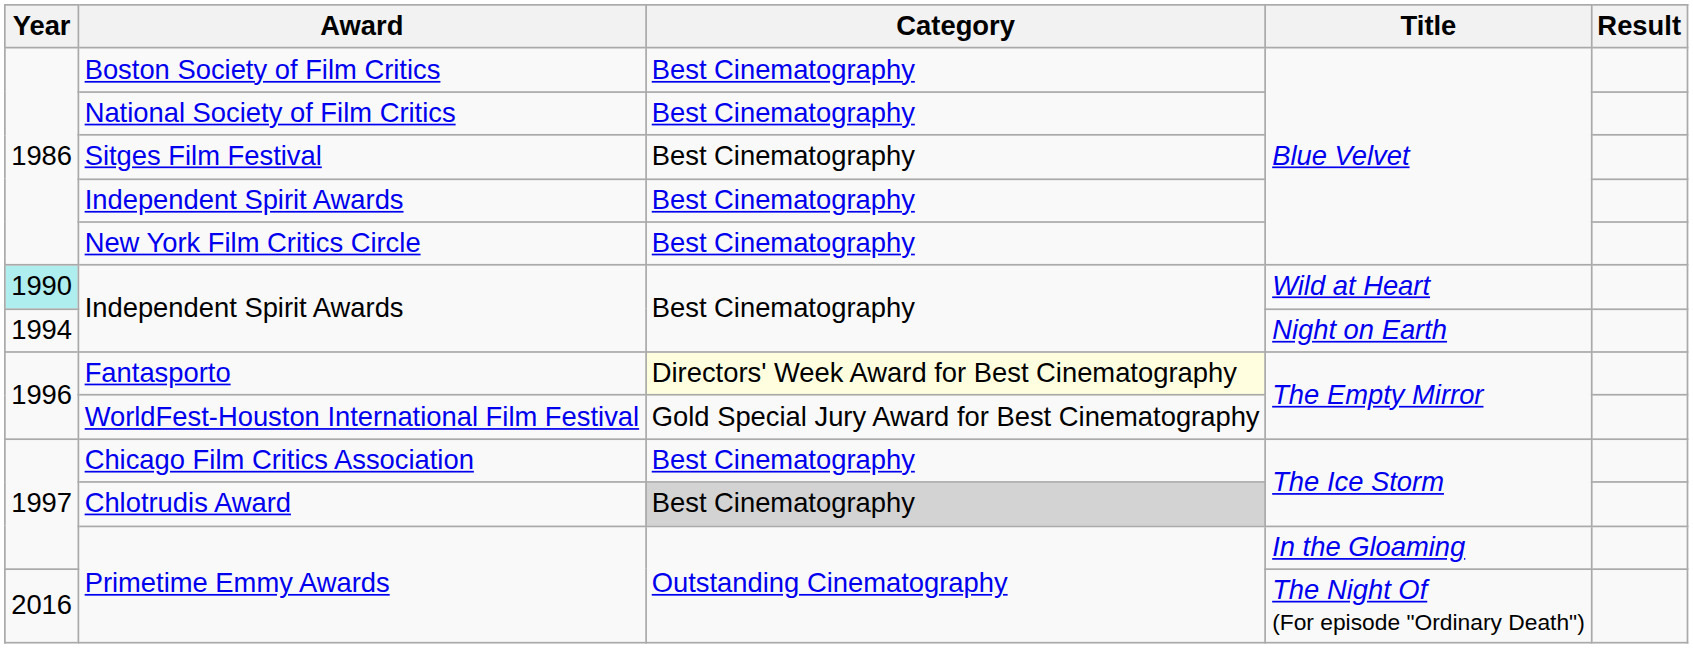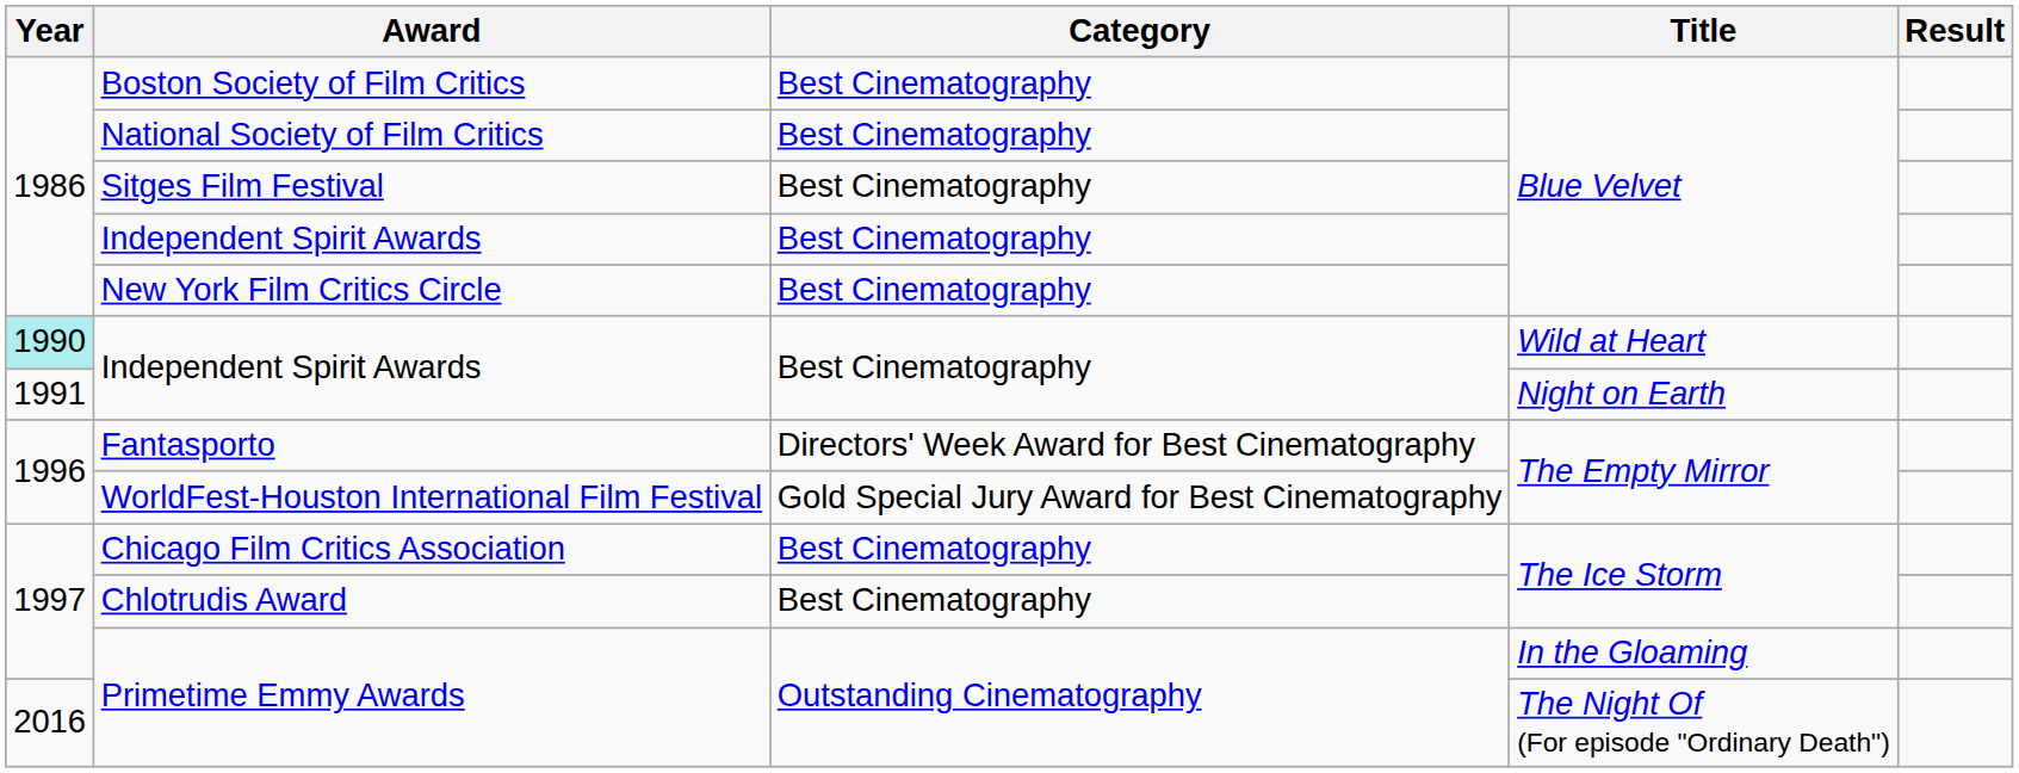Independent Spirit Awards / Night on Earth | Year: 1994 -> 1991
Fantasporto | Category: lightyellow background -> no background
Chlotrudis Award | Category: lightgrey background -> no background
